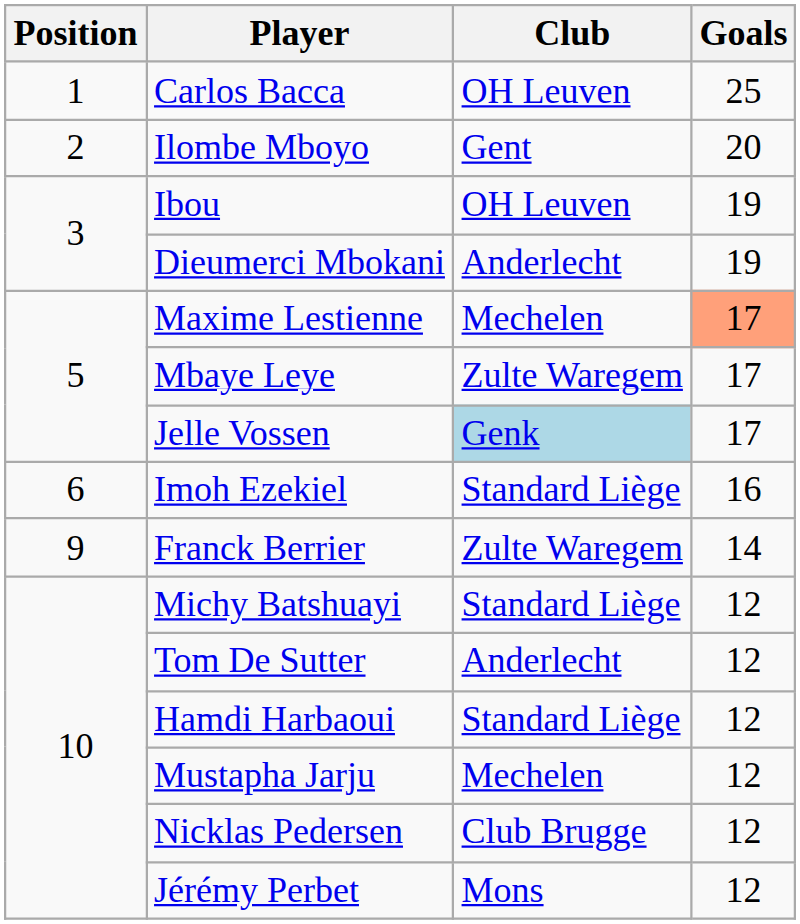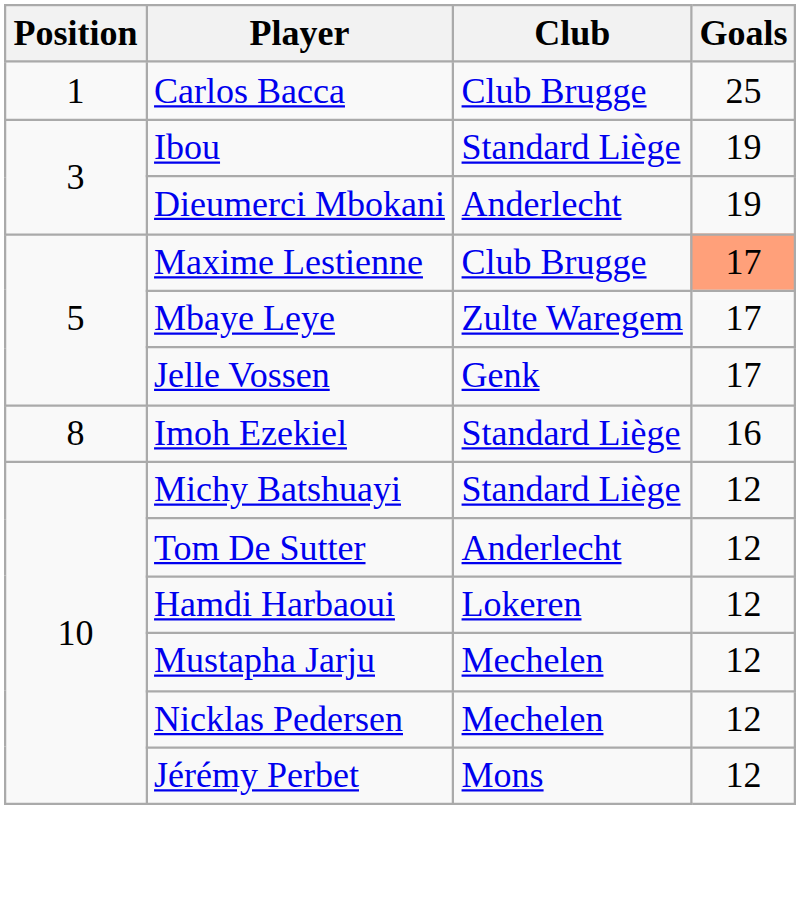Carlos Bacca | Club: OH Leuven -> Club Brugge
- row: 2 | Ilombe Mboyo | Gent | 20
Ibou | Club: OH Leuven -> Standard Liège
Maxime Lestienne | Club: Mechelen -> Club Brugge
Jelle Vossen | Club: lightblue background -> no background
Imoh Ezekiel | Position: 6 -> 8
- row: 9 | Franck Berrier | Zulte Waregem | 14
Hamdi Harbaoui | Club: Standard Liège -> Lokeren
Nicklas Pedersen | Club: Club Brugge -> Mechelen
